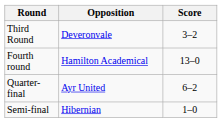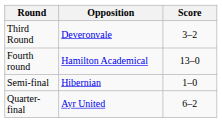rows swapped: Quarter-final <-> Semi-final
